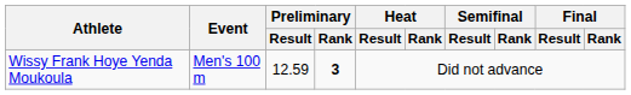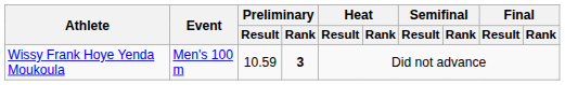Wissy Frank Hoye Yenda Moukoula | Preliminary / Result: 12.59 -> 10.59
